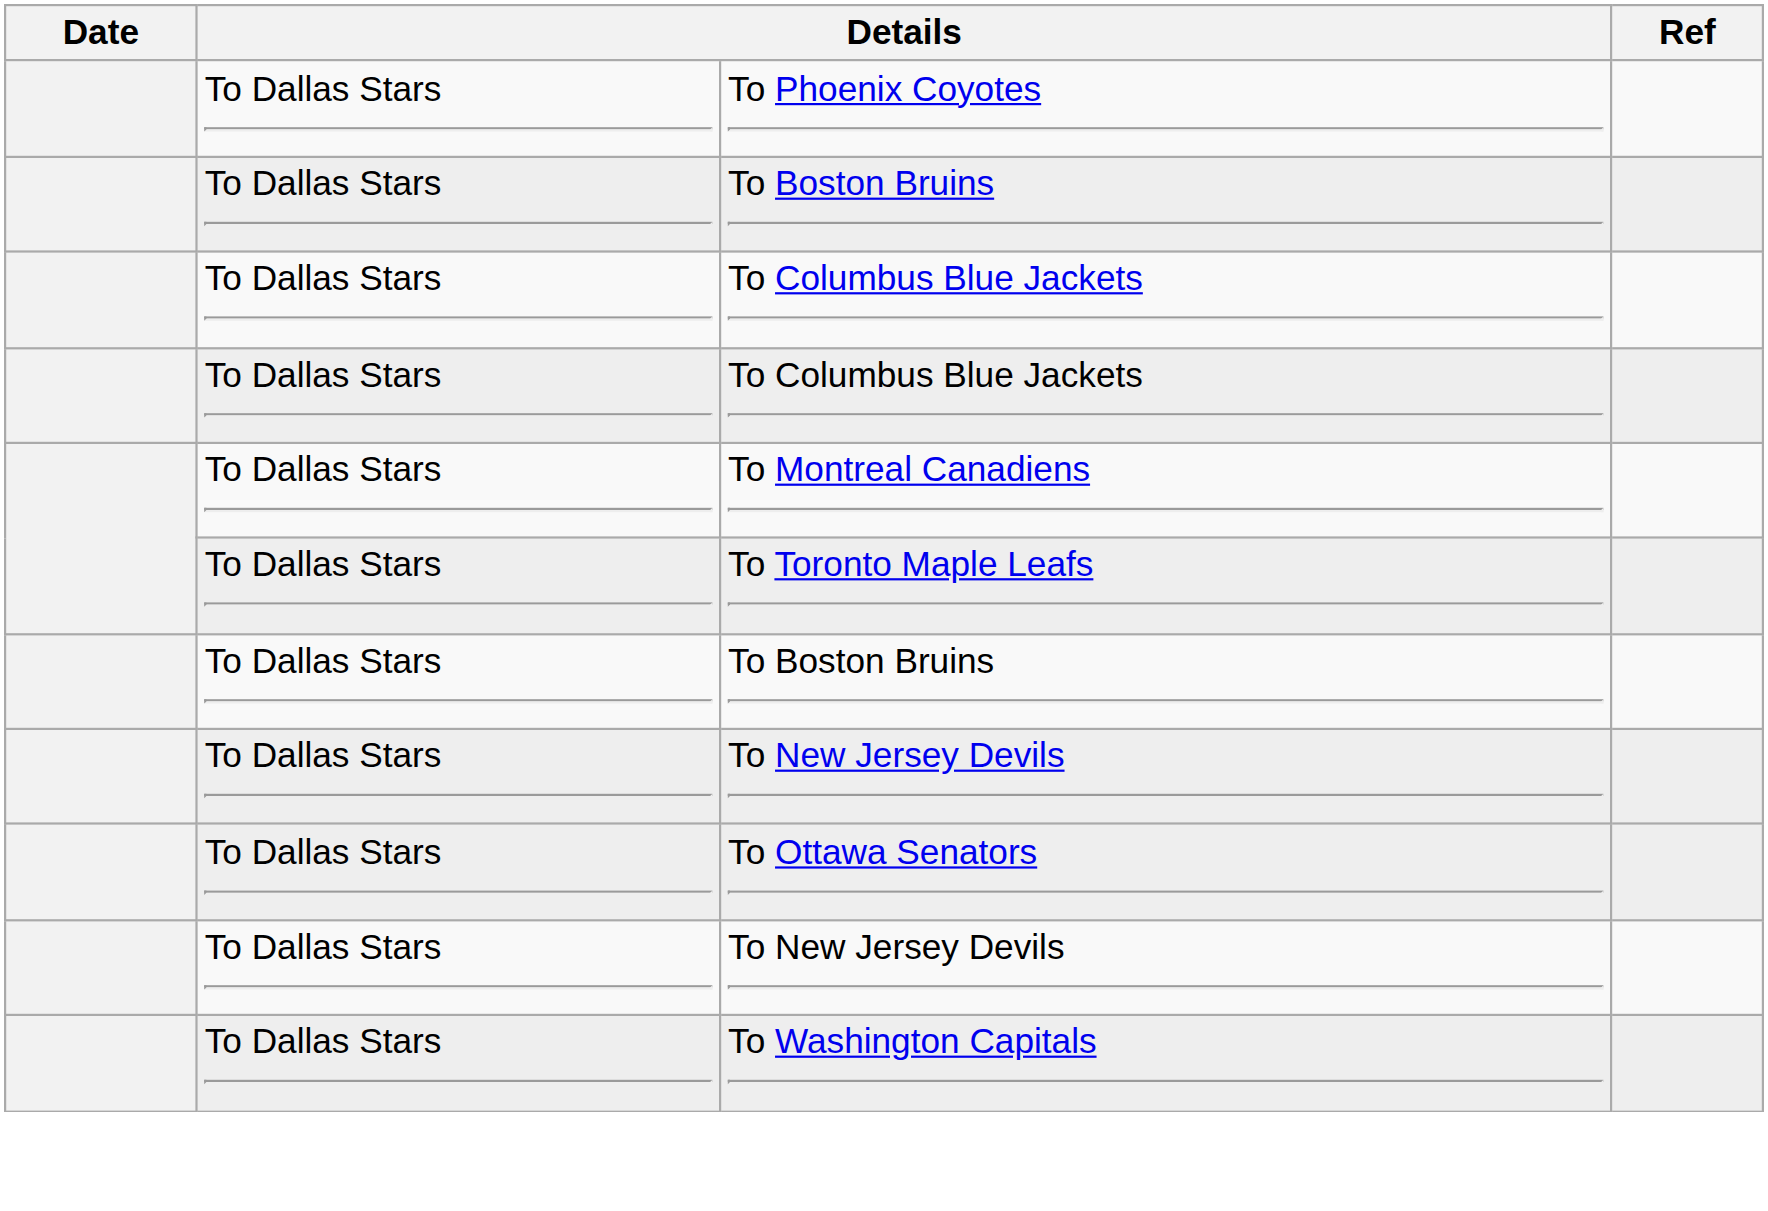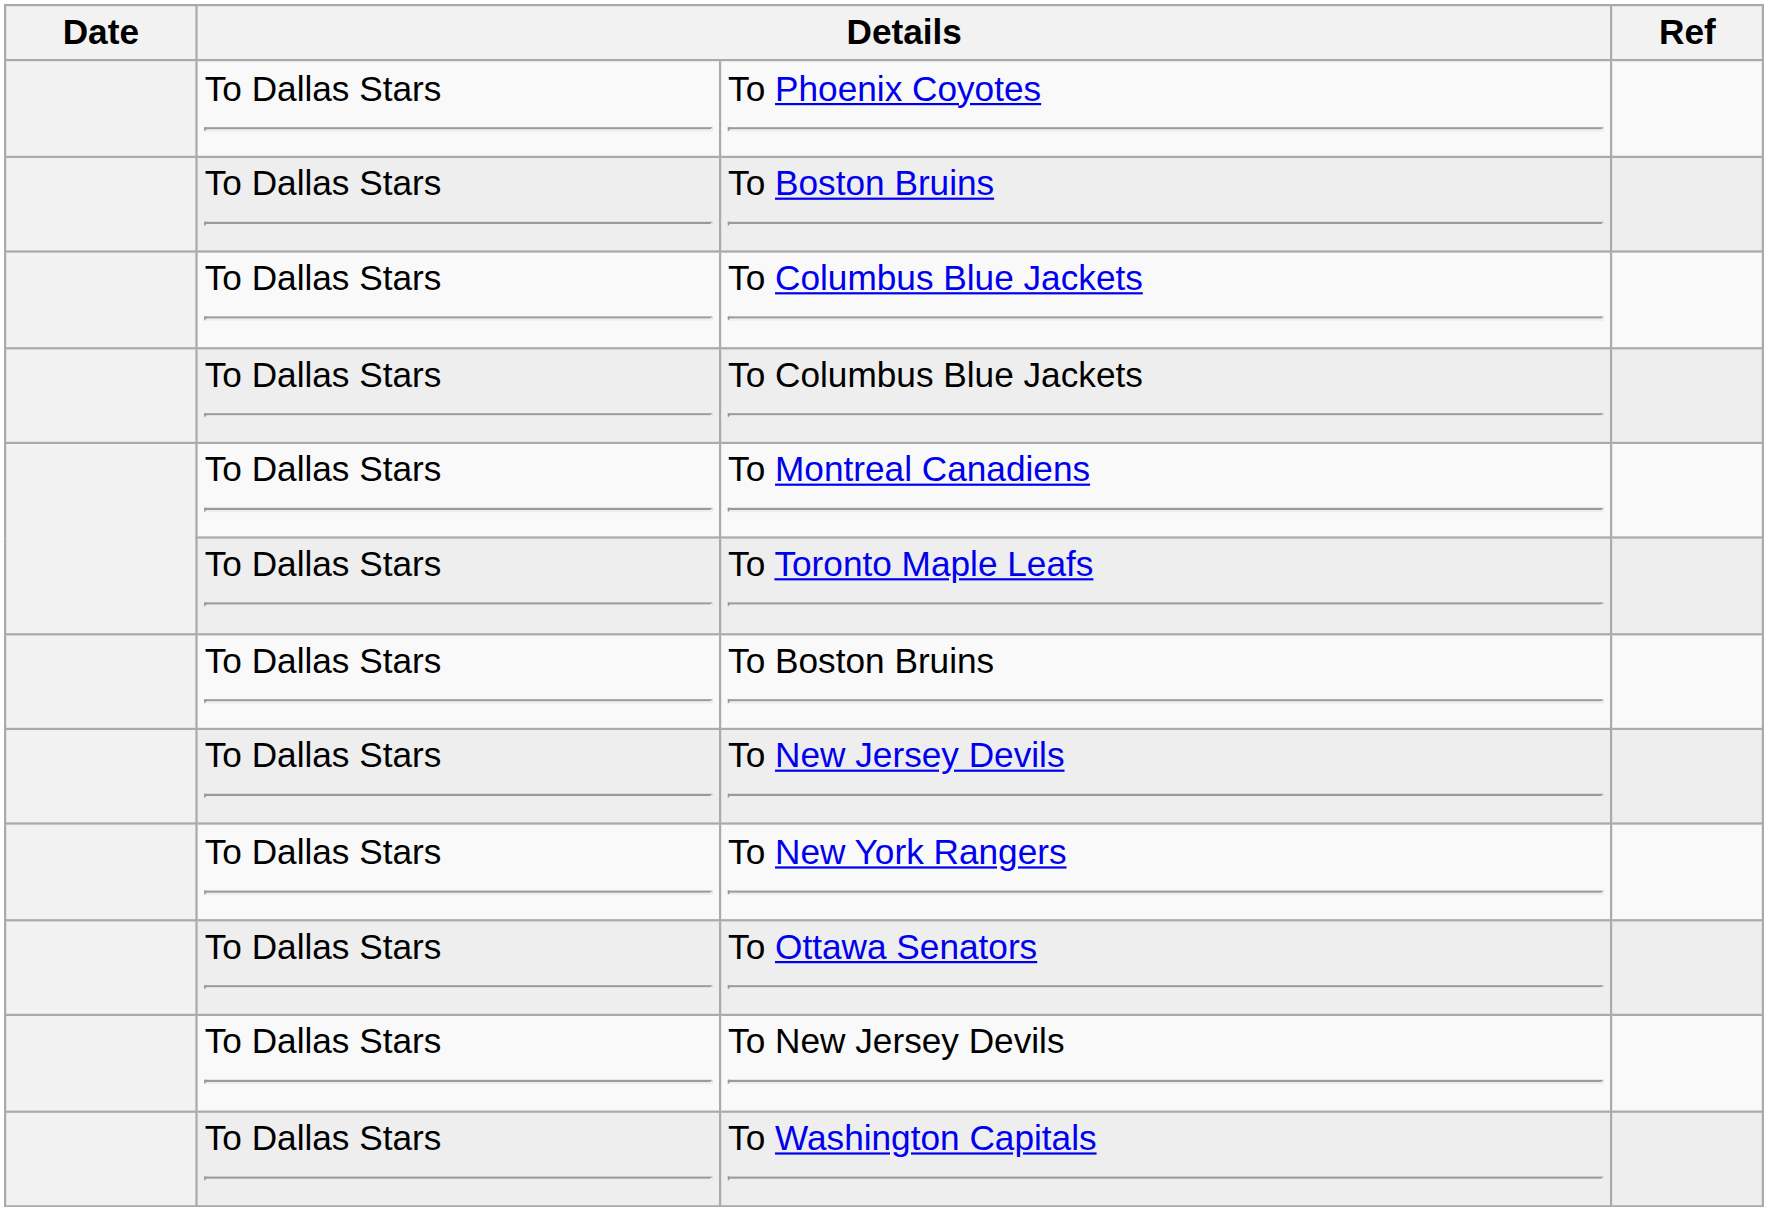+ row: To Dallas Stars | To New York Rangers
